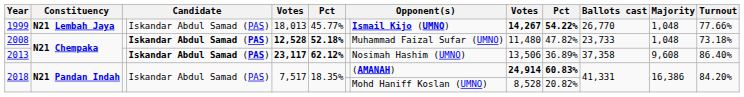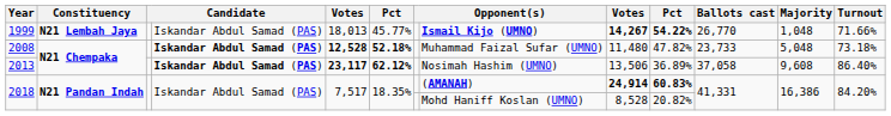1999 | Turnout: 77.66% -> 71.66%
2008 | Majority: 1,048 -> 5,048
2013 | Ballots cast: 37,358 -> 37,058
